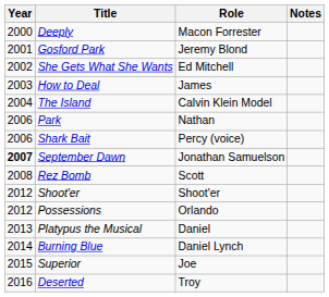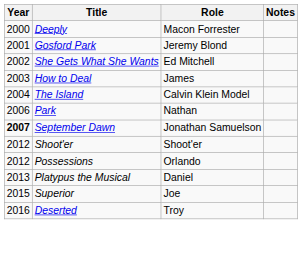- row: 2006 | Shark Bait | Percy (voice)
- row: 2008 | Rez Bomb | Scott
- row: 2014 | Burning Blue | Daniel Lynch
